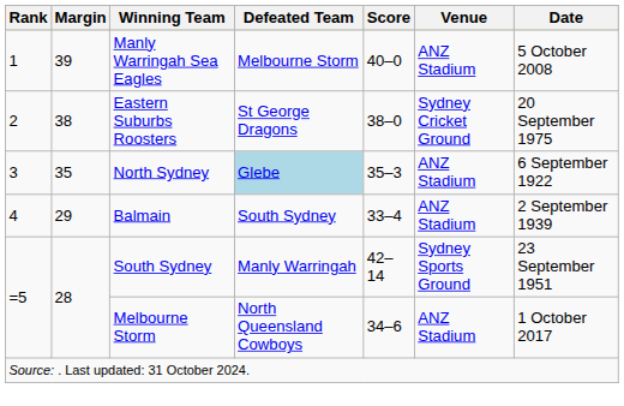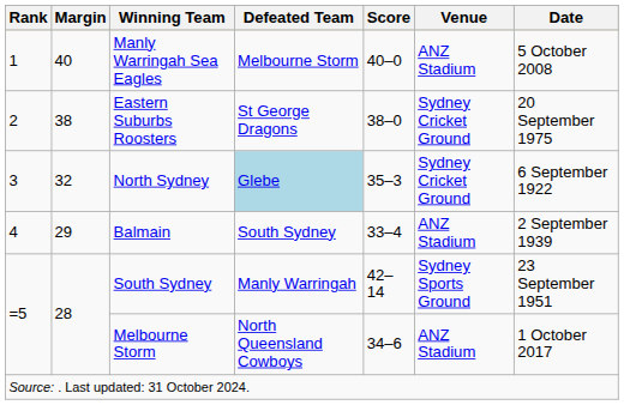Manly Warringah Sea Eagles | Margin: 39 -> 40
North Sydney | Margin: 35 -> 32
North Sydney | Venue: ANZ Stadium -> Sydney Cricket Ground
